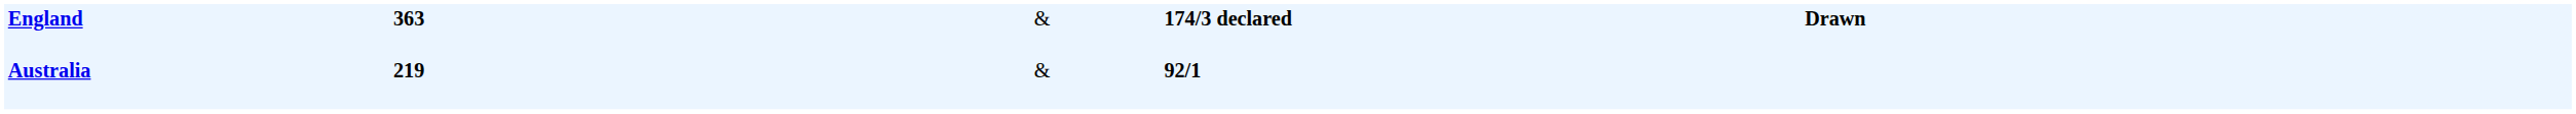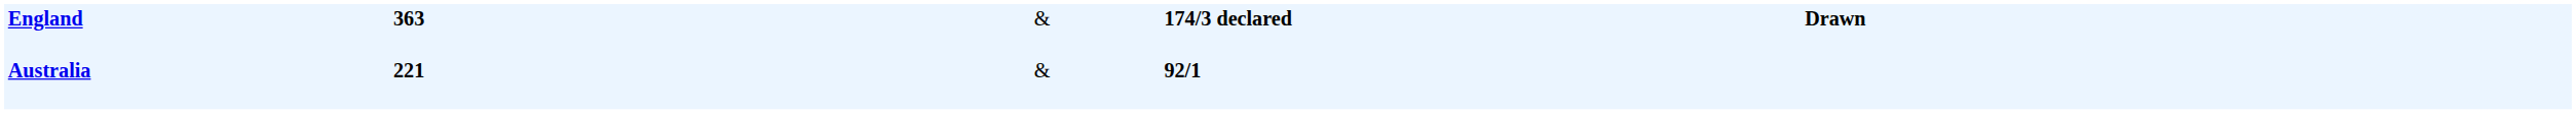Australia | column 2: 219 -> 221
